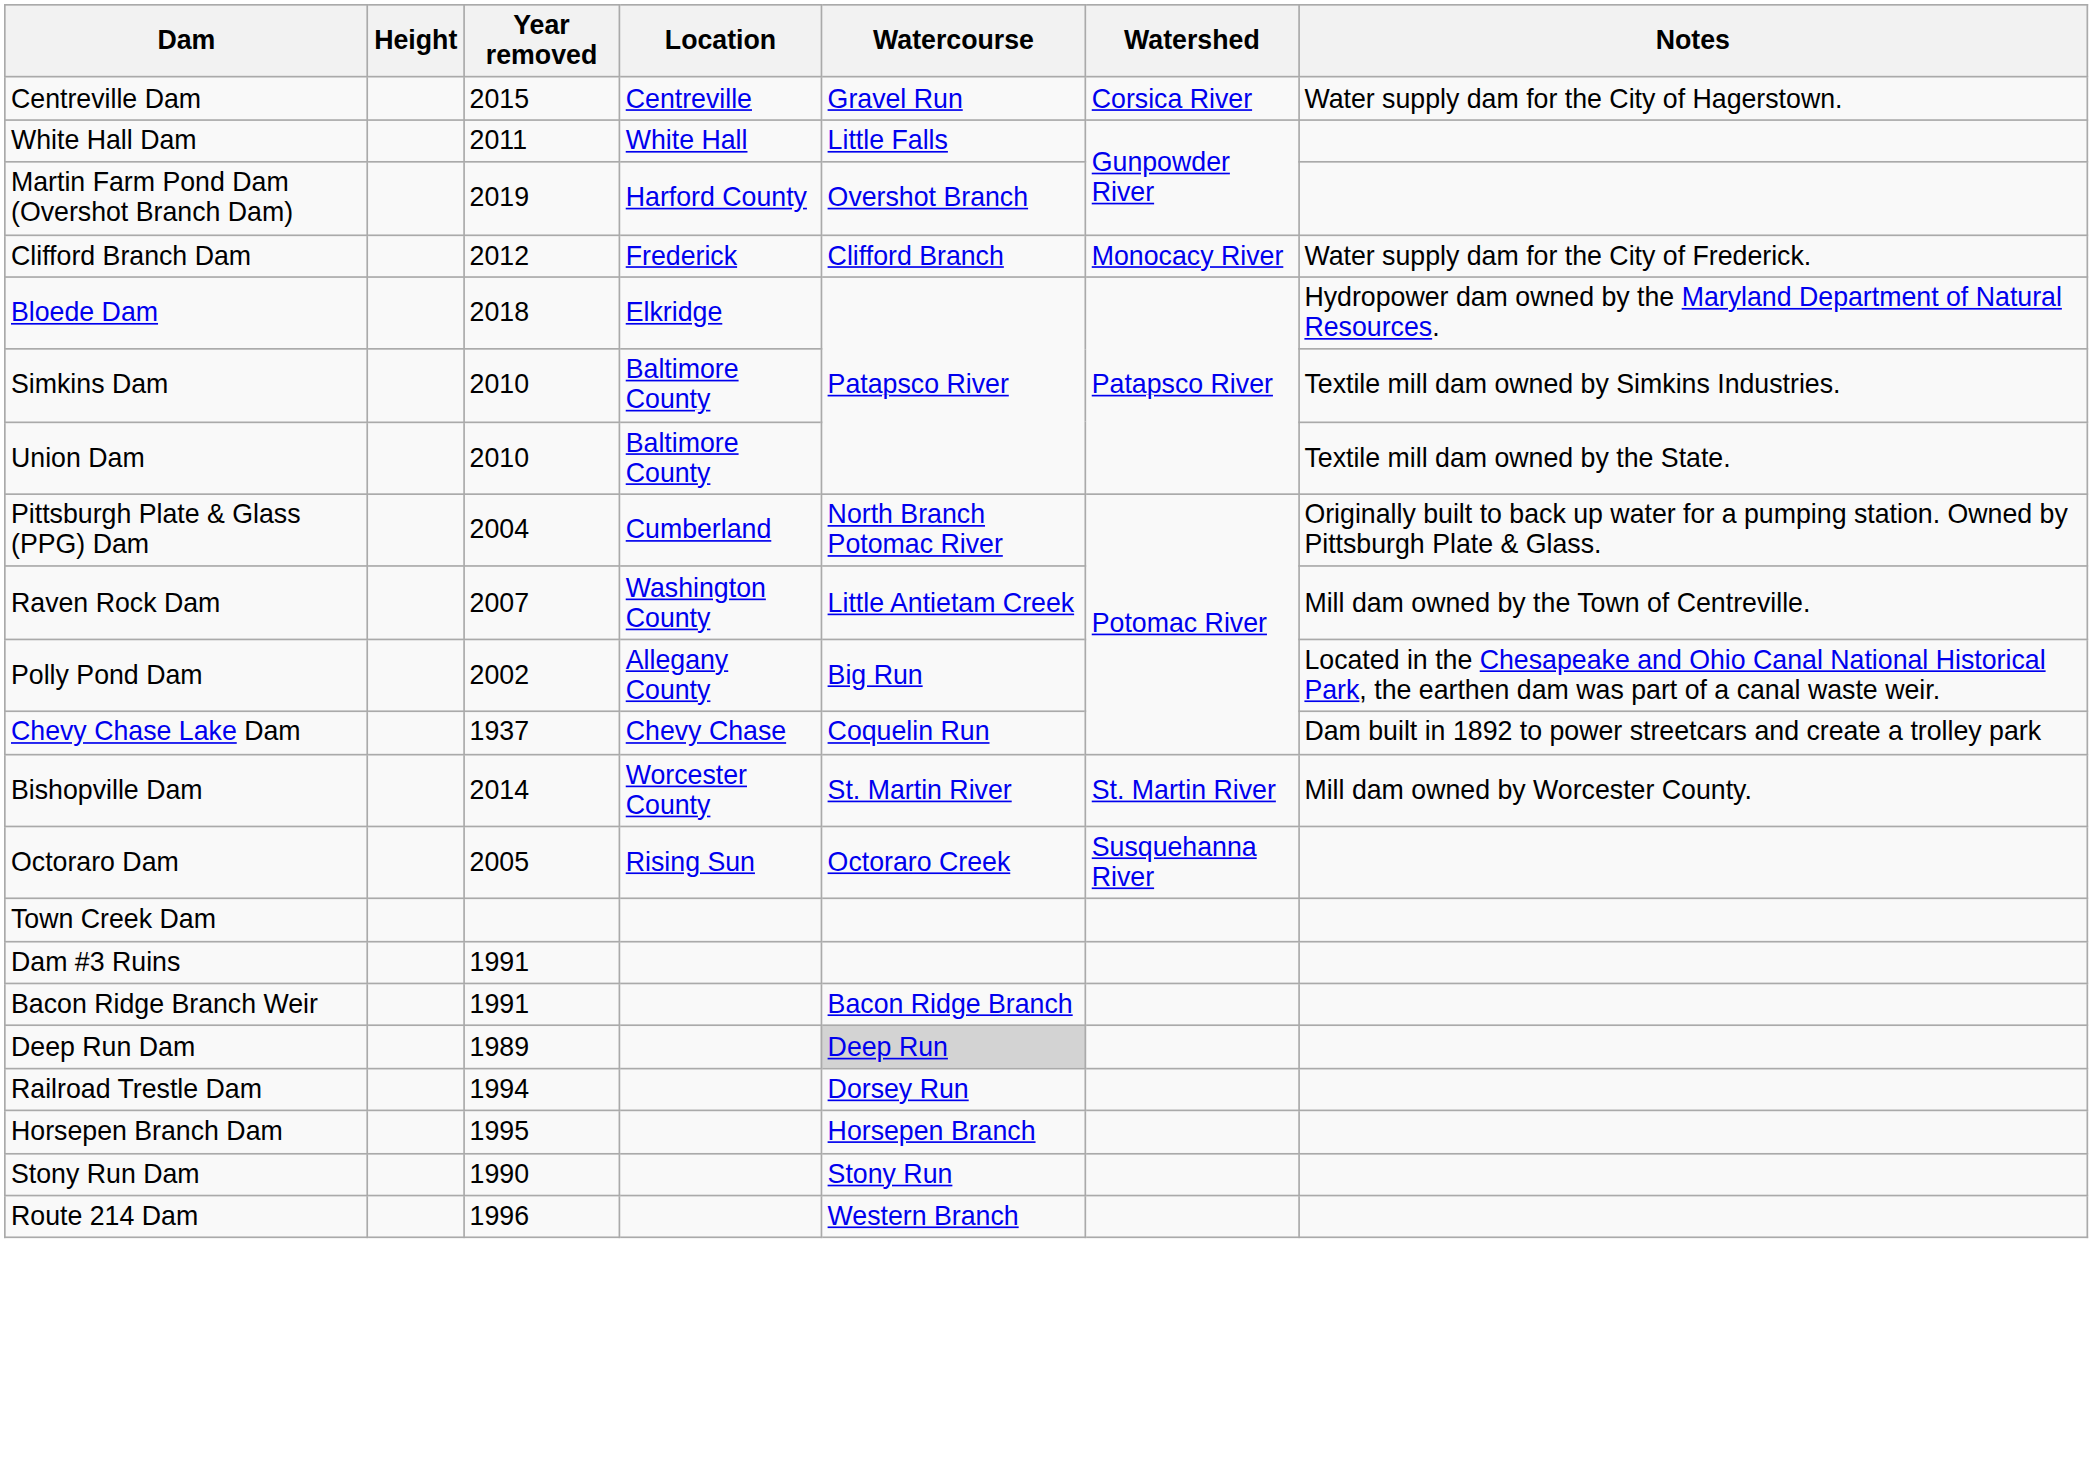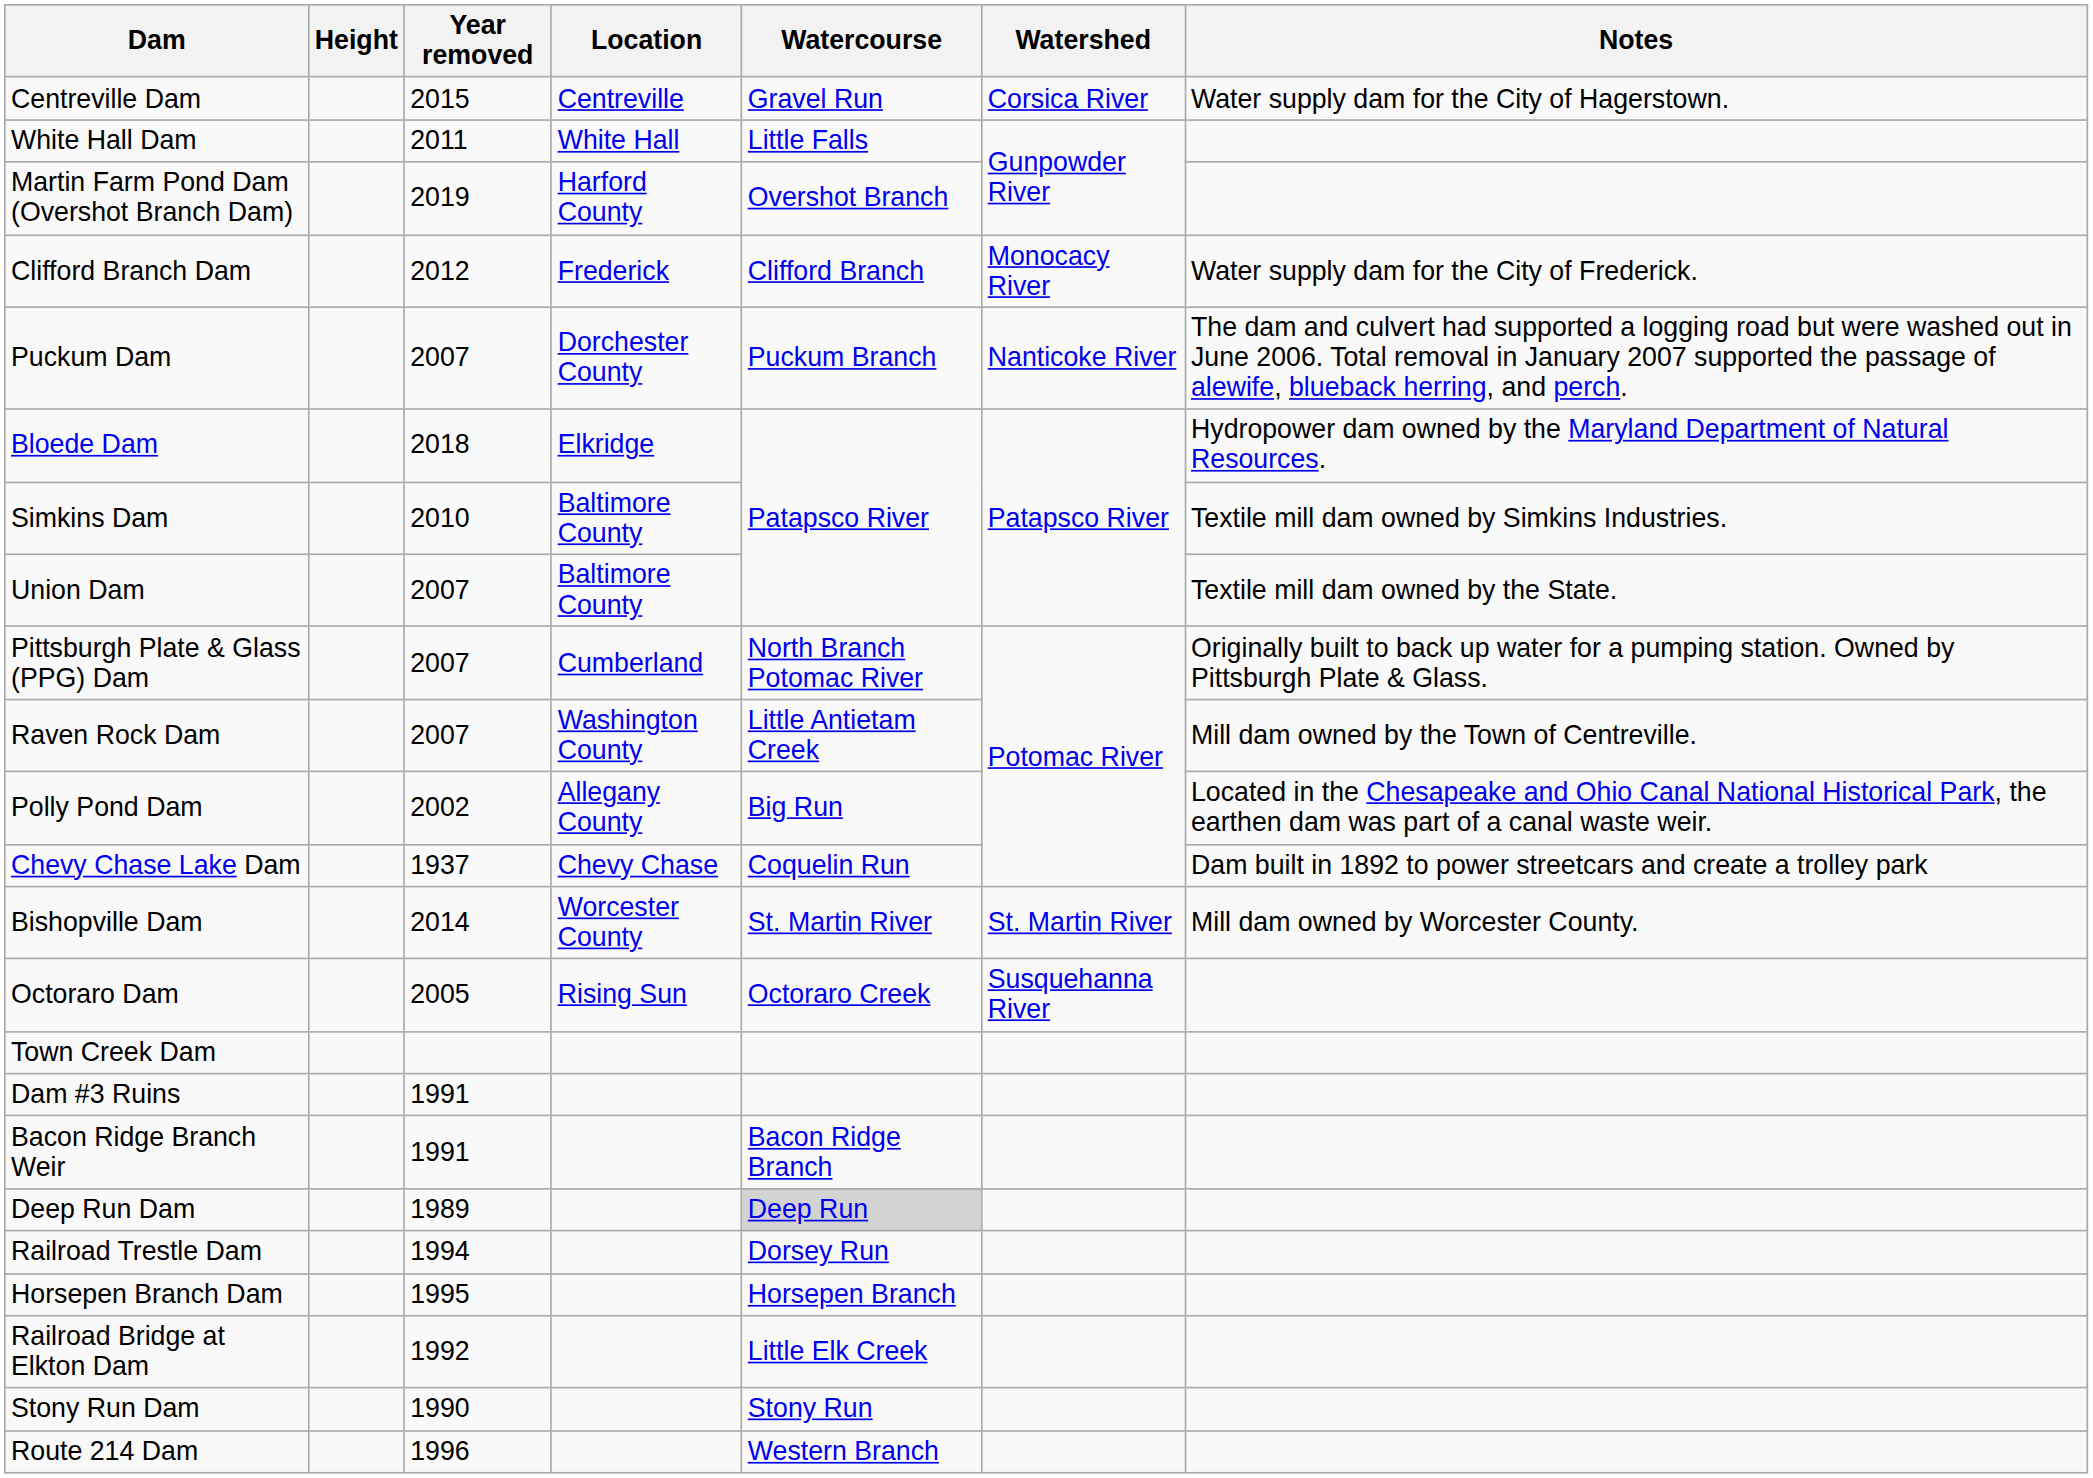+ row: Puckum Dam | 2007 | Dorchester County | Puckum Branch | Nanticoke River | The dam and culvert had supported a logging road but were washed out in June 2006. Total removal in January 2007 supported the passage of alewife, blueback herring, and perch.
Union Dam | Year removed: 2010 -> 2007
Pittsburgh Plate & Glass (PPG) Dam | Year removed: 2004 -> 2007
+ row: Railroad Bridge at Elkton Dam | 1992 | Little Elk Creek
